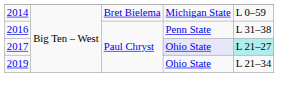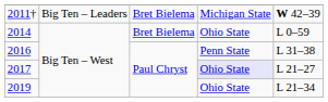+ row: 2011† | Big Ten – Leaders | Bret Bielema | Michigan State | W 42–39
2014 | column 4: Michigan State -> Ohio State
2017 | column 5: paleturquoise background -> no background
